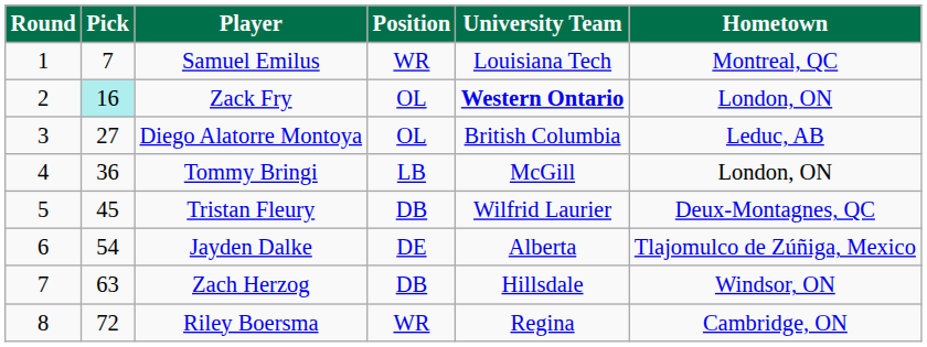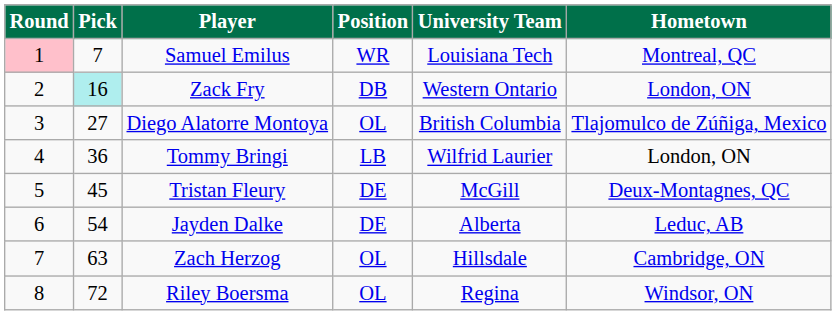Samuel Emilus | Round: no background -> pink background
Zack Fry | Position: OL -> DB
Zack Fry | University Team: bold -> normal
Diego Alatorre Montoya | Hometown: Leduc, AB -> Tlajomulco de Zúñiga, Mexico
Tommy Bringi | University Team: McGill -> Wilfrid Laurier
Tristan Fleury | Position: DB -> DE
Tristan Fleury | University Team: Wilfrid Laurier -> McGill
Jayden Dalke | Hometown: Tlajomulco de Zúñiga, Mexico -> Leduc, AB
Zach Herzog | Position: DB -> OL
Zach Herzog | Hometown: Windsor, ON -> Cambridge, ON
Riley Boersma | Position: WR -> OL
Riley Boersma | Hometown: Cambridge, ON -> Windsor, ON
